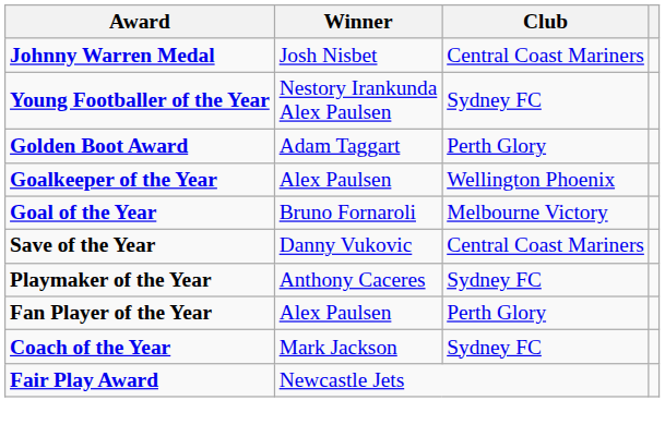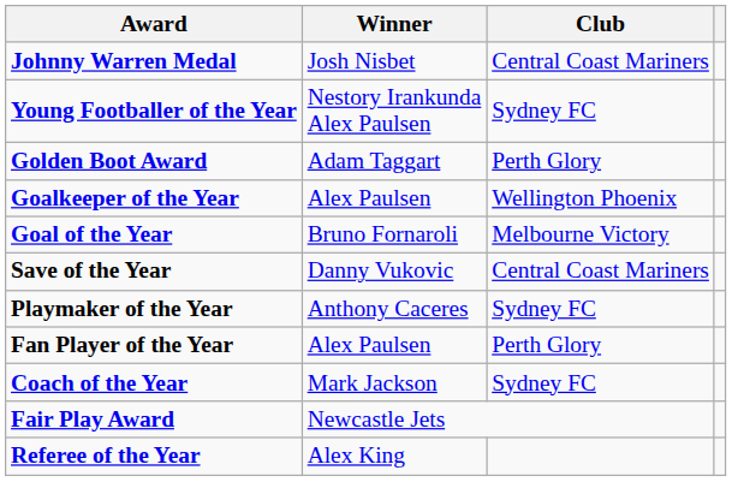+ row: Referee of the Year | Alex King
